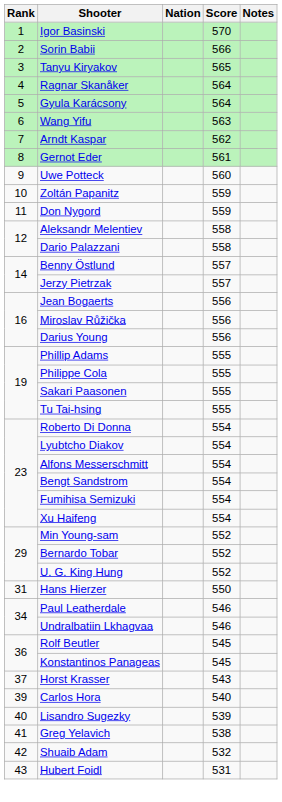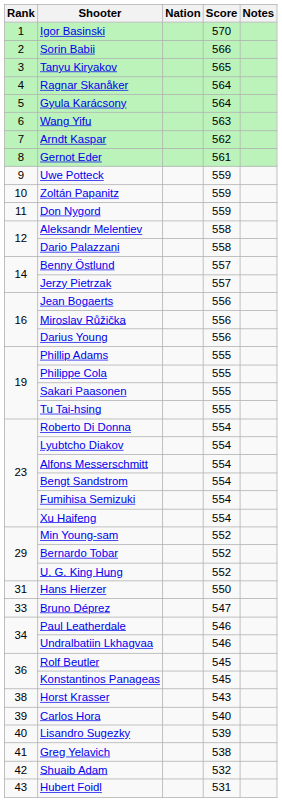Uwe Potteck | Score: 560 -> 559
+ row: 33 | Bruno Déprez | 547
Horst Krasser | Rank: 37 -> 38
